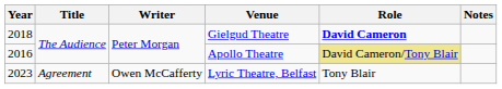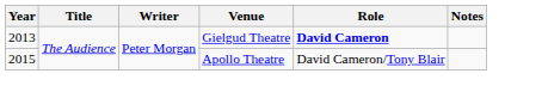Gielgud Theatre | Year: 2018 -> 2013
Apollo Theatre | Year: 2016 -> 2015
Apollo Theatre | Role: khaki background -> no background
- row: 2023 | Agreement | Owen McCafferty | Lyric Theatre, Belfast | Tony Blair
